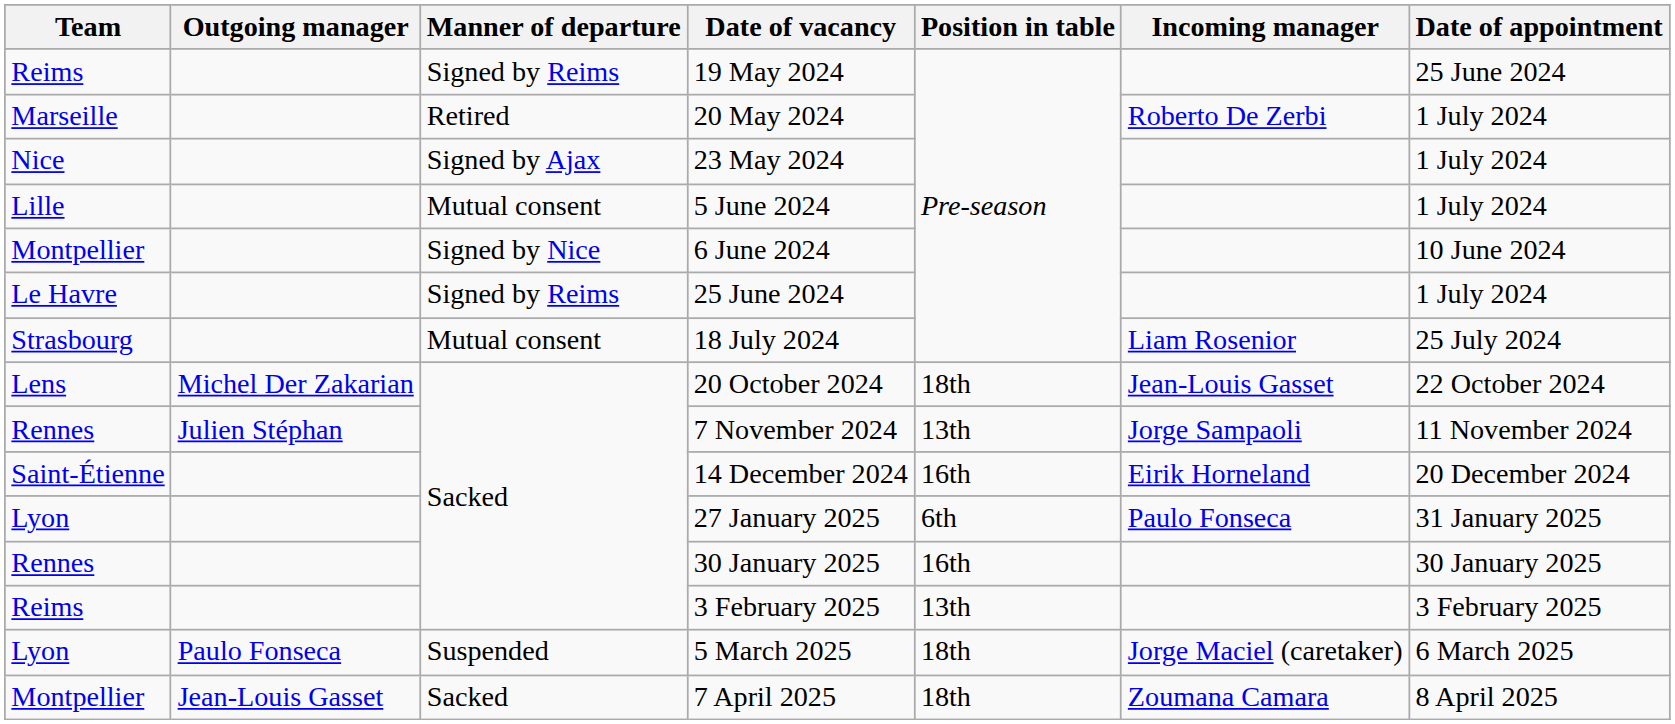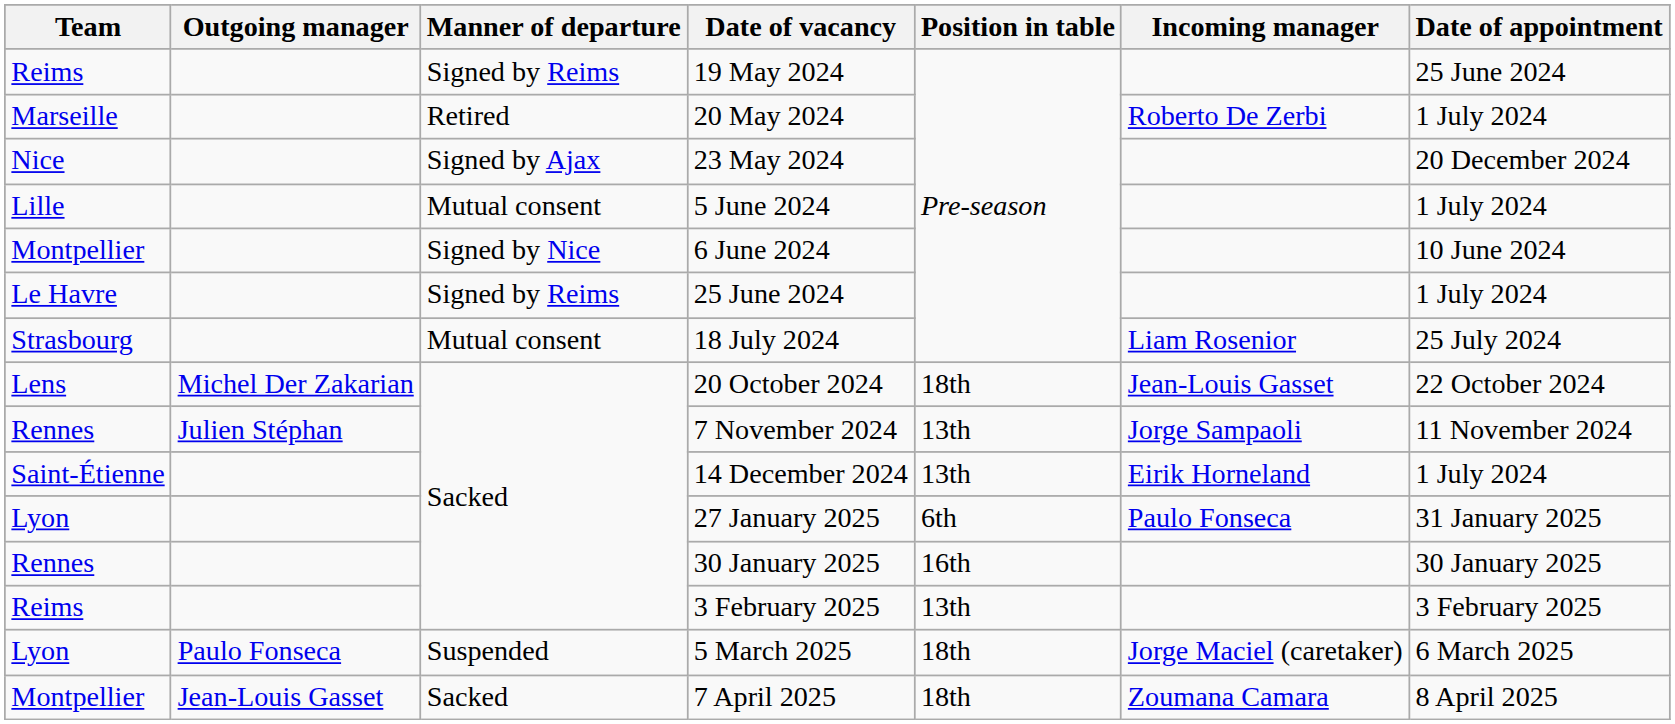23 May 2024 | Date of appointment: 1 July 2024 -> 20 December 2024
14 December 2024 | Position in table: 16th -> 13th
14 December 2024 | Date of appointment: 20 December 2024 -> 1 July 2024
